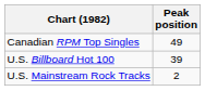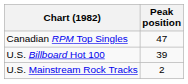Canadian RPM Top Singles | Peak position: 49 -> 47
